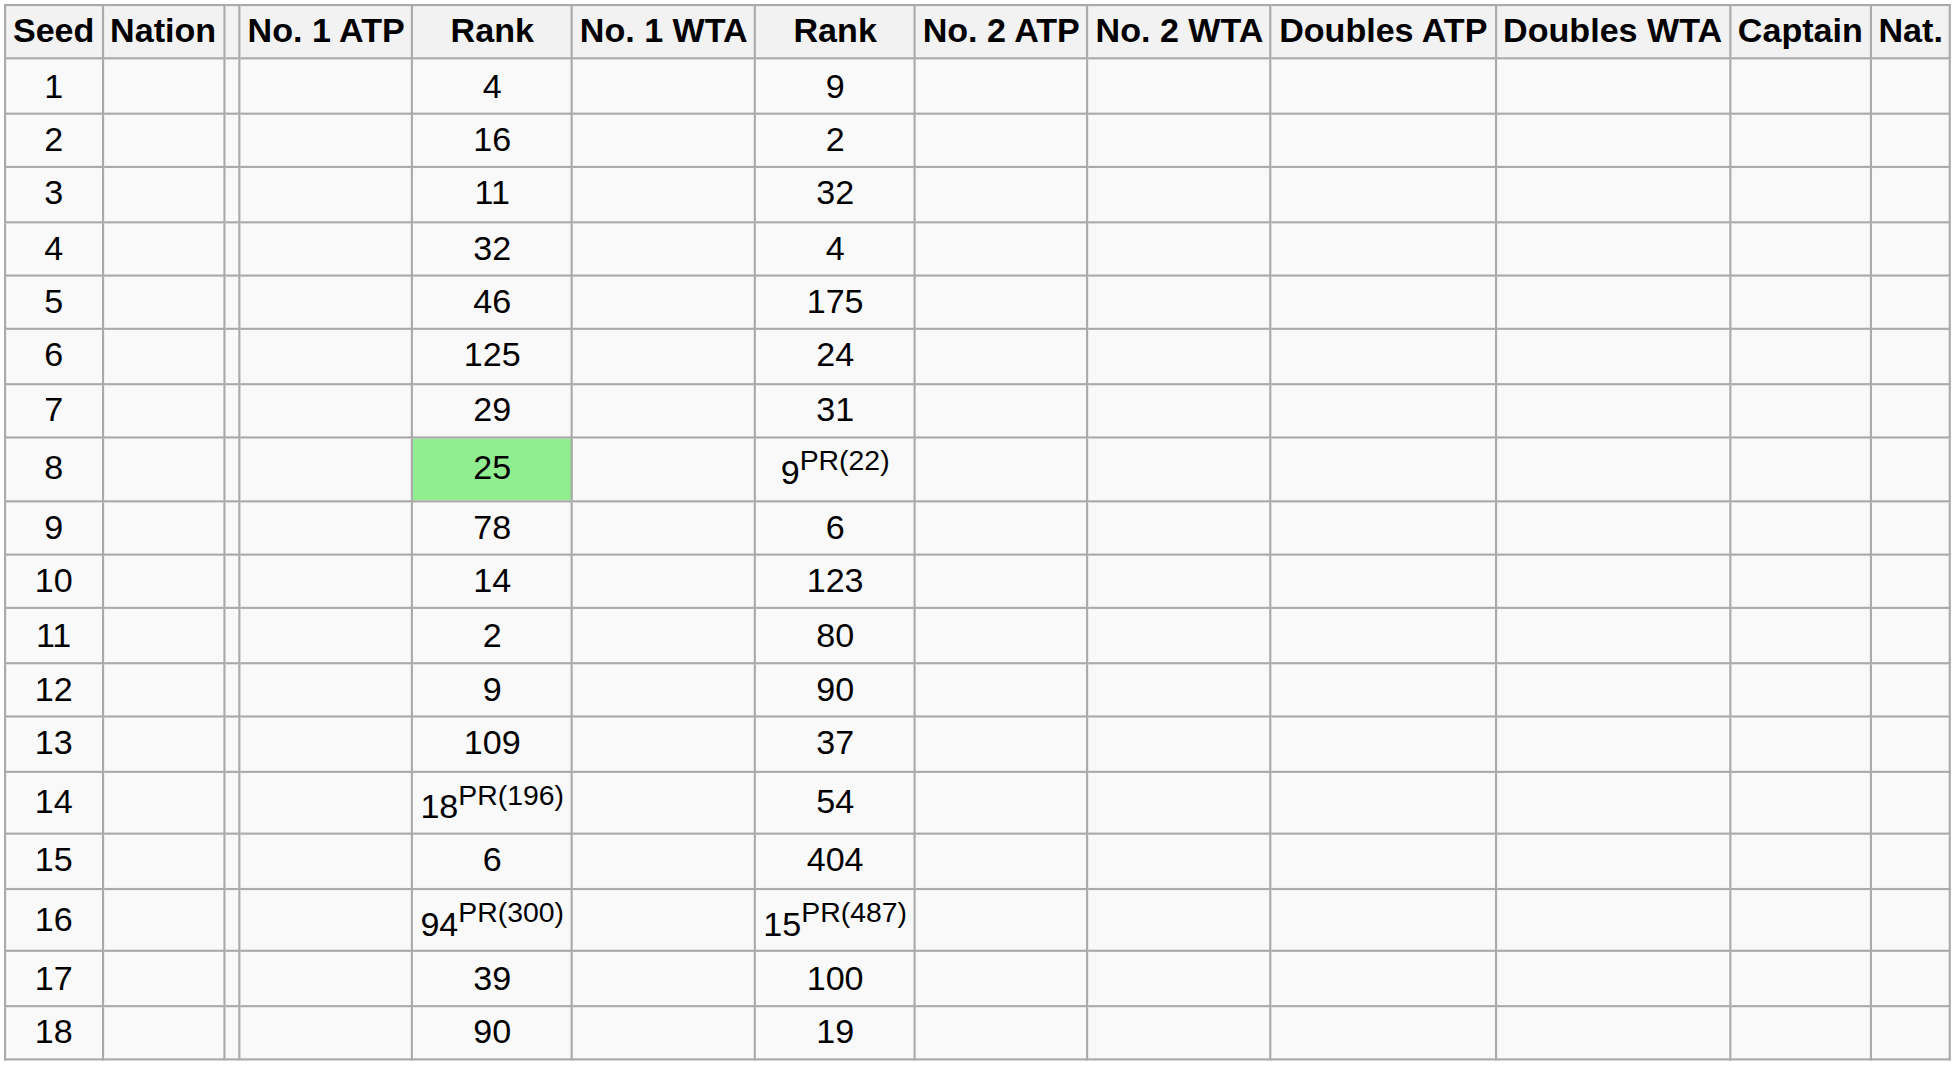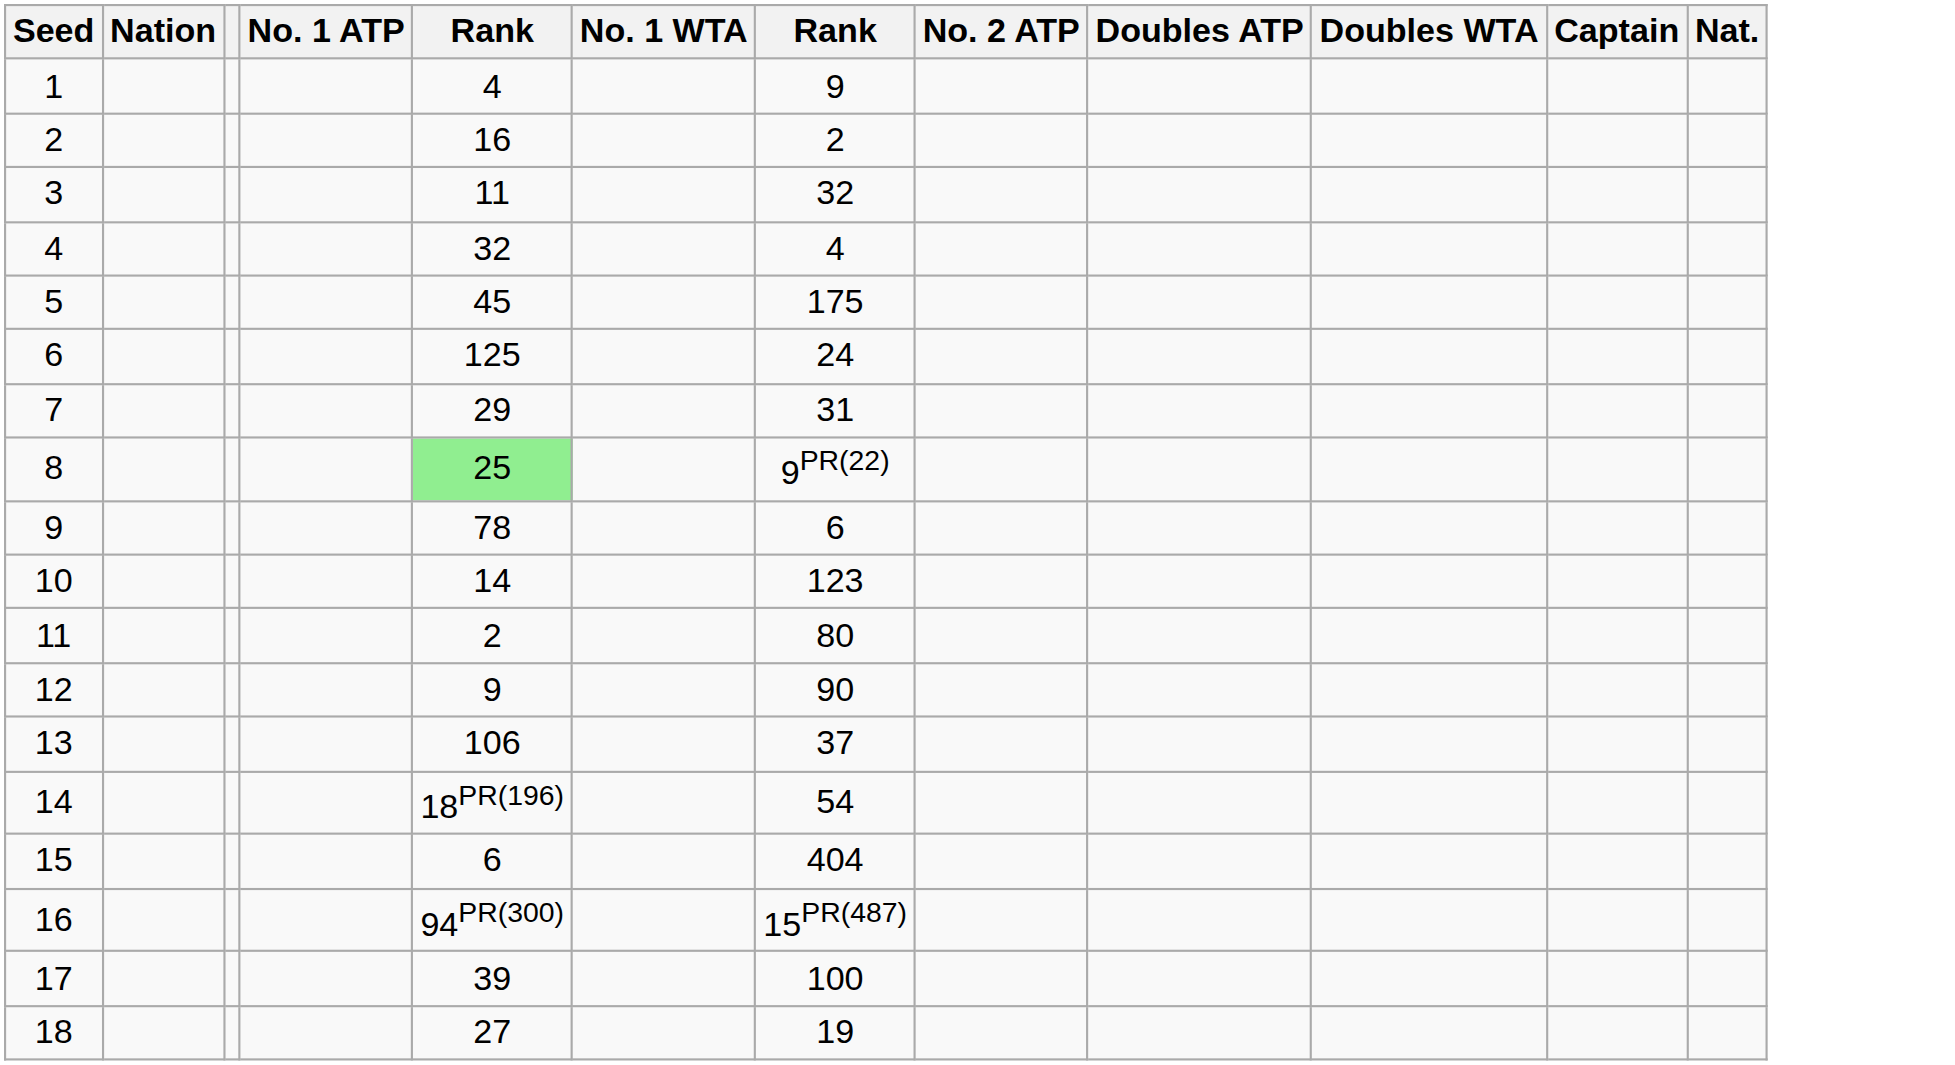- column: No. 2 WTA
5 | column 5: 46 -> 45
13 | column 5: 109 -> 106
18 | column 5: 90 -> 27
